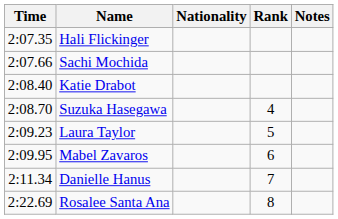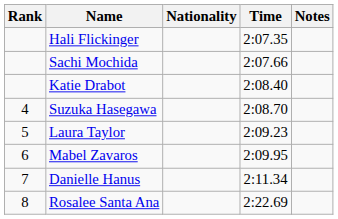columns swapped: Rank <-> Time
